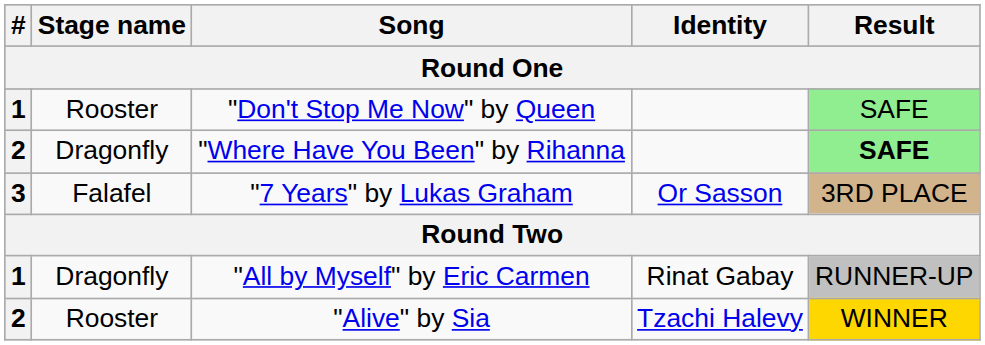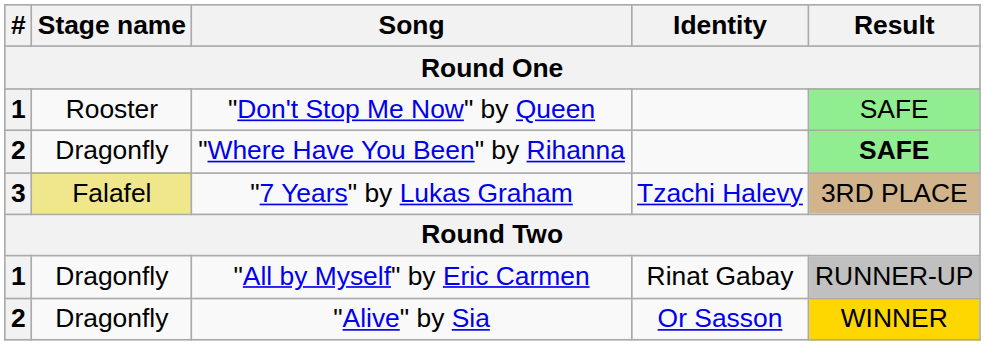"7 Years" by Lukas Graham | Stage name: no background -> khaki background
"7 Years" by Lukas Graham | Identity: Or Sasson -> Tzachi Halevy
"Alive" by Sia | Stage name: Rooster -> Dragonfly
"Alive" by Sia | Identity: Tzachi Halevy -> Or Sasson
